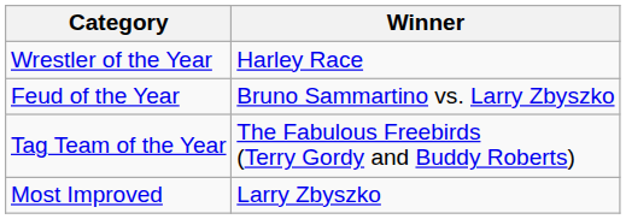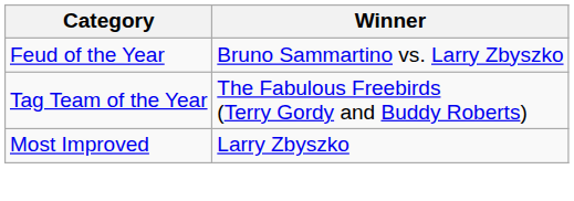- row: Wrestler of the Year | Harley Race
